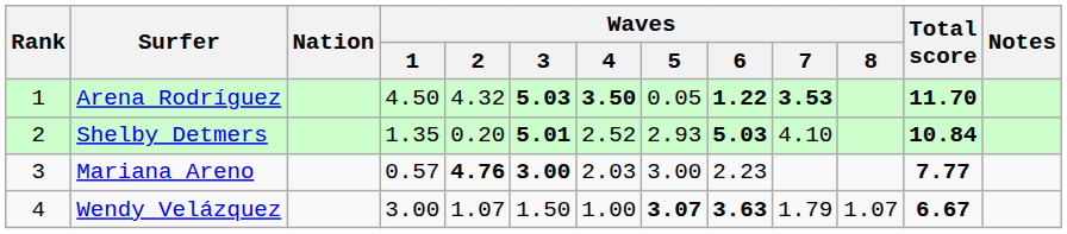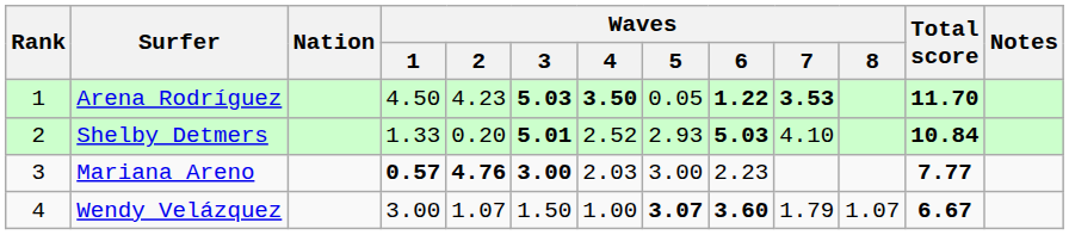Arena Rodríguez | Waves / 2: 4.32 -> 4.23
Shelby Detmers | Waves / 1: 1.35 -> 1.33
Mariana Areno | Waves / 1: normal -> bold
Wendy Velázquez | Waves / 6: 3.63 -> 3.60
